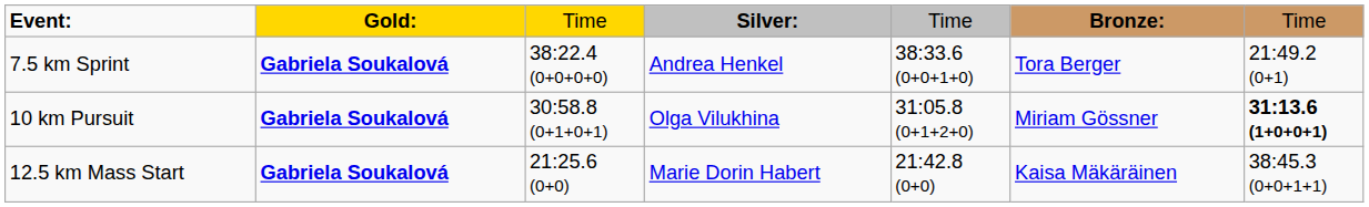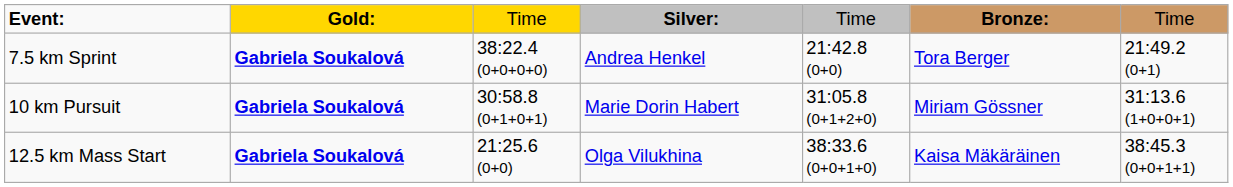7.5 km Sprint | column 5: 38:33.6 (0+0+1+0) -> 21:42.8 (0+0)
10 km Pursuit | column 4: Olga Vilukhina -> Marie Dorin Habert
10 km Pursuit | column 7: bold -> normal
12.5 km Mass Start | column 4: Marie Dorin Habert -> Olga Vilukhina
12.5 km Mass Start | column 5: 21:42.8 (0+0) -> 38:33.6 (0+0+1+0)
